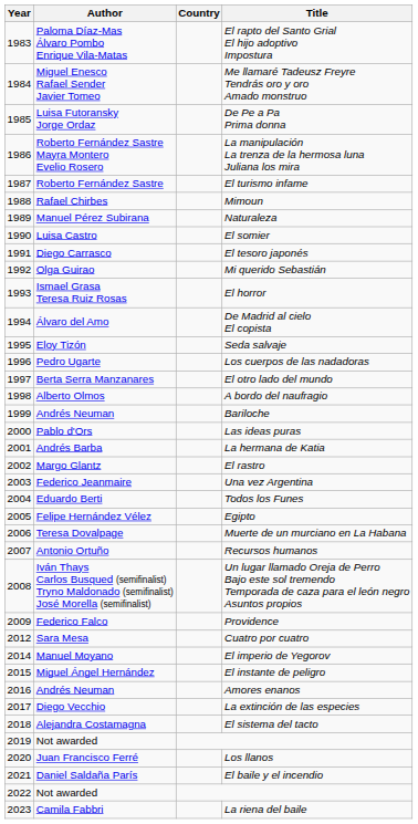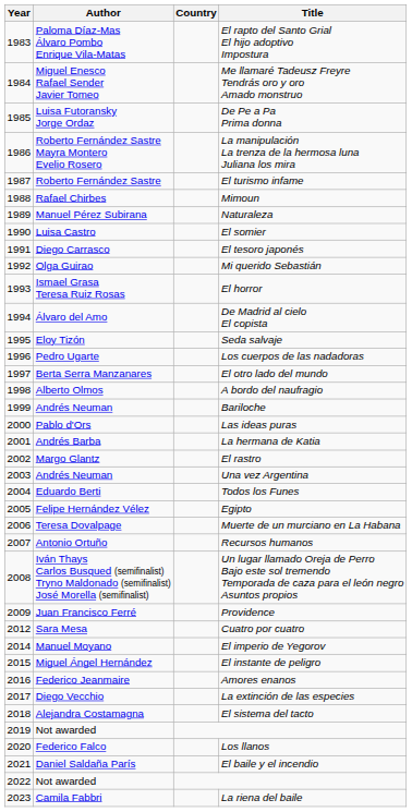Una vez Argentina | Author: Federico Jeanmaire -> Andrés Neuman
Providence | Author: Federico Falco -> Juan Francisco Ferré
Amores enanos | Author: Andrés Neuman -> Federico Jeanmaire
Los llanos | Author: Juan Francisco Ferré -> Federico Falco
